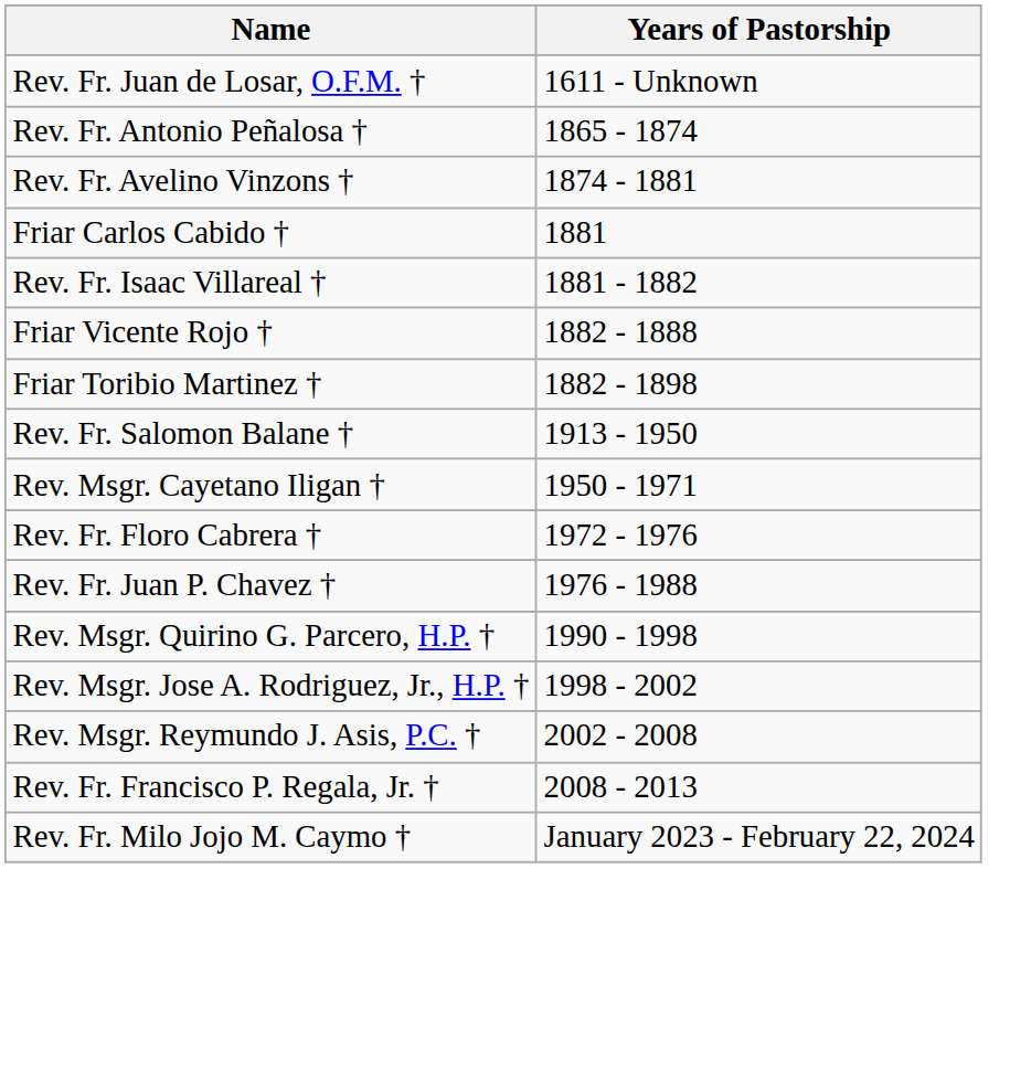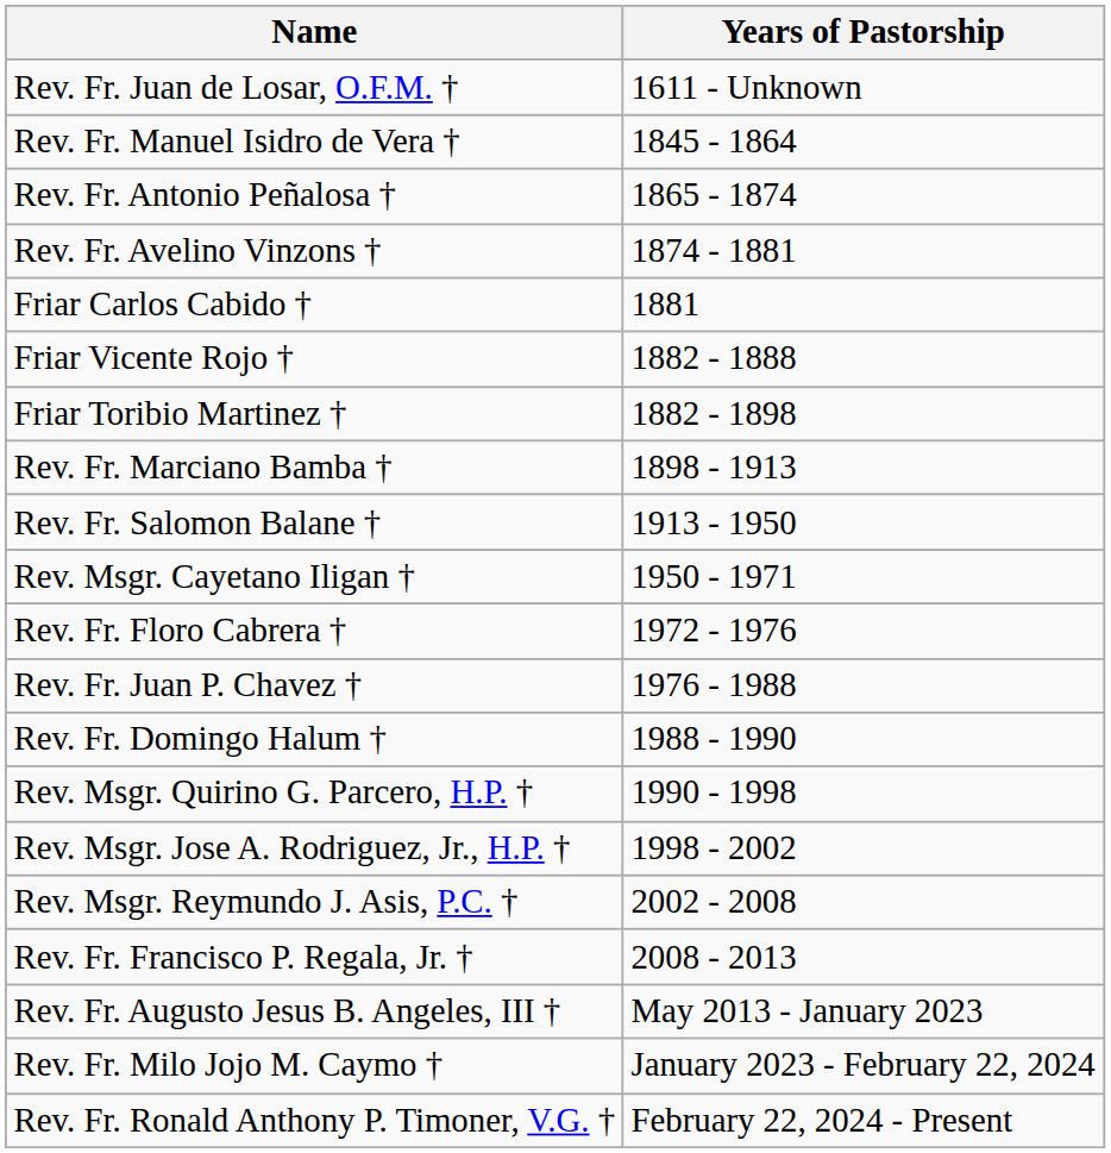+ row: Rev. Fr. Manuel Isidro de Vera † | 1845 - 1864
- row: Rev. Fr. Isaac Villareal † | 1881 - 1882
+ row: Rev. Fr. Marciano Bamba † | 1898 - 1913
+ row: Rev. Fr. Domingo Halum † | 1988 - 1990
+ row: Rev. Fr. Augusto Jesus B. Angeles, III † | May 2013 - January 2023
+ row: Rev. Fr. Ronald Anthony P. Timoner, V.G. † | February 22, 2024 - Present
